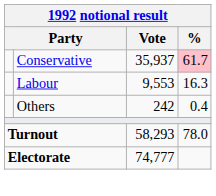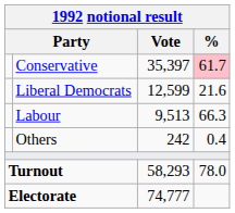Conservative | Vote: 35,937 -> 35,397
+ row: Liberal Democrats | 12,599 | 21.6
Labour | Vote: 9,553 -> 9,513
Labour | %: 16.3 -> 66.3
